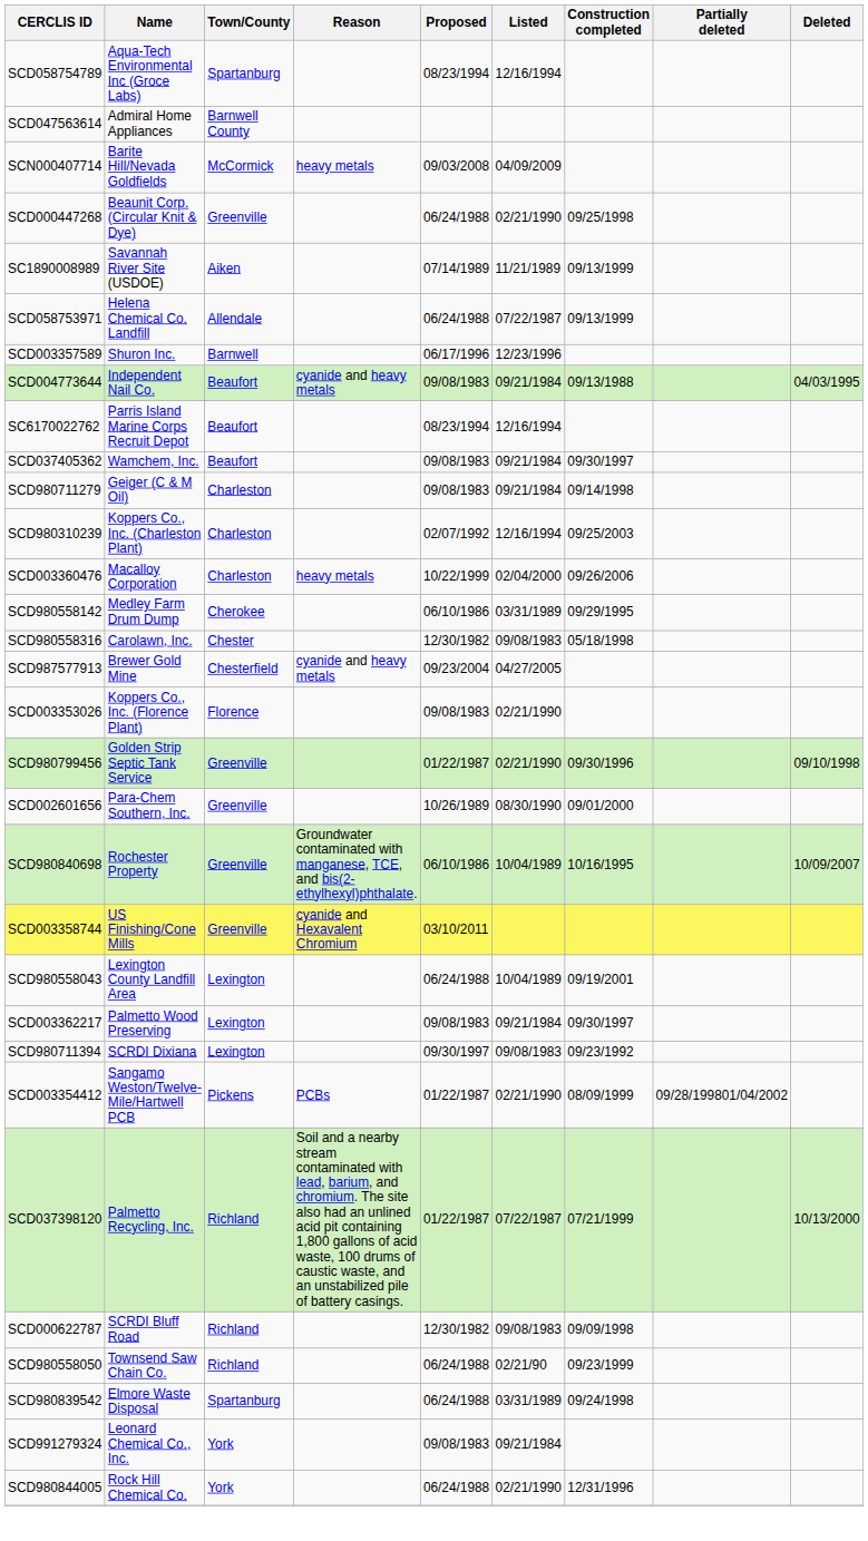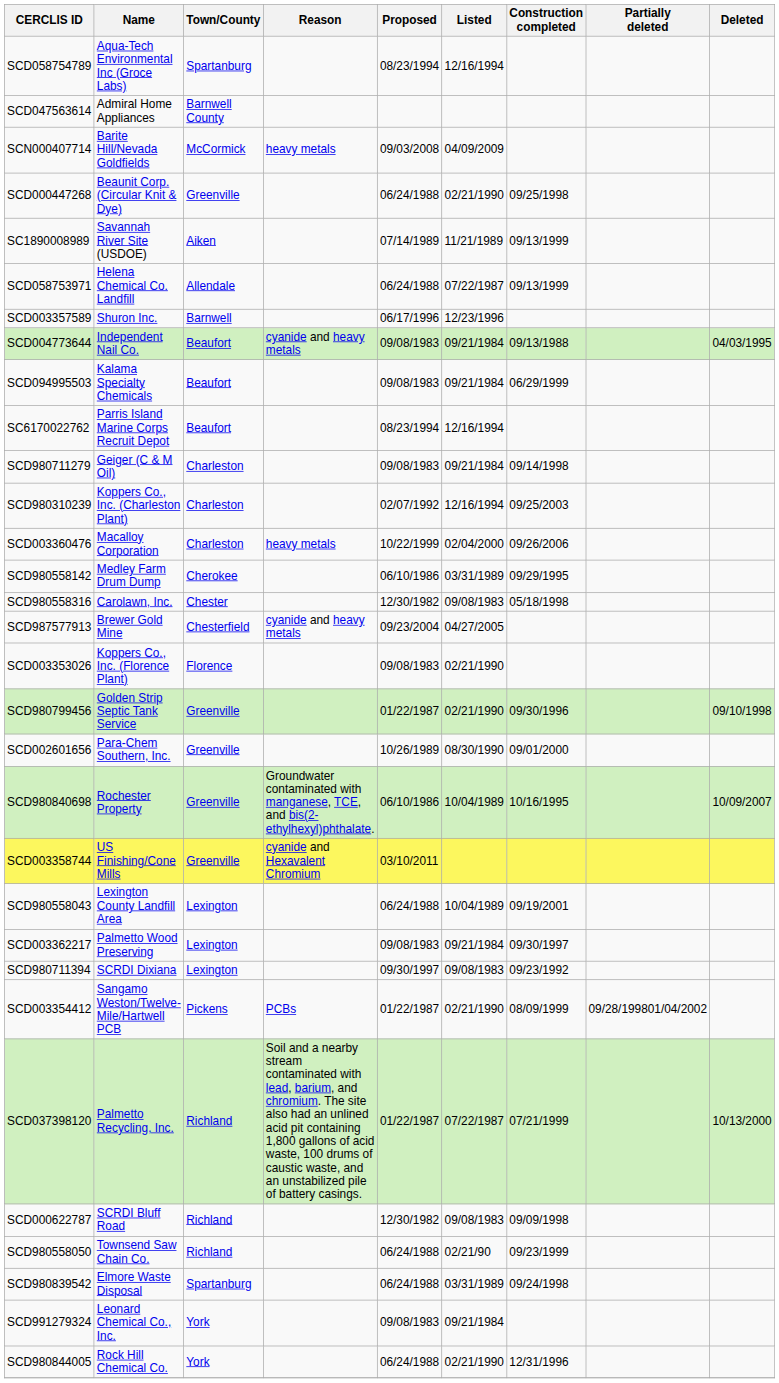+ row: SCD094995503 | Kalama Specialty Chemicals | Beaufort | 09/08/1983 | 09/21/1984 | 06/29/1999
- row: SCD037405362 | Wamchem, Inc. | Beaufort | 09/08/1983 | 09/21/1984 | 09/30/1997
